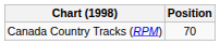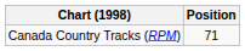Canada Country Tracks (RPM) | Position: 70 -> 71
